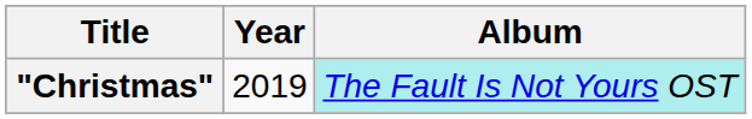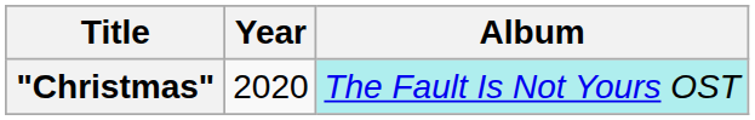"Christmas" | Year: 2019 -> 2020
